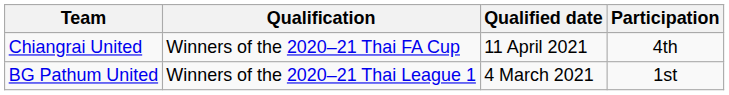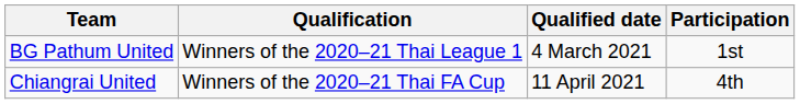rows swapped: BG Pathum United <-> Chiangrai United
